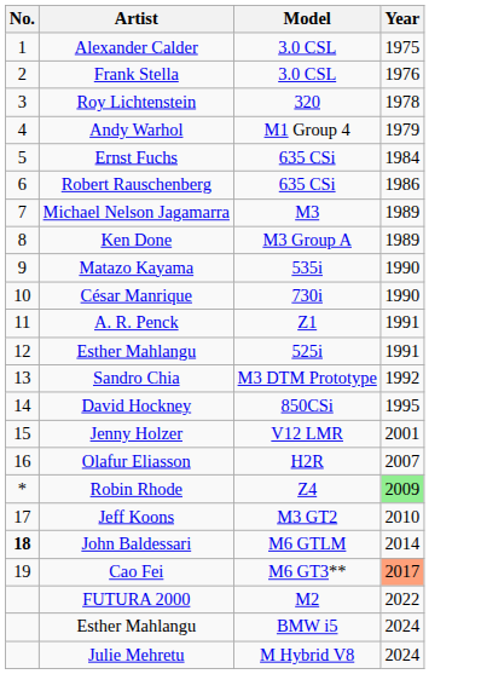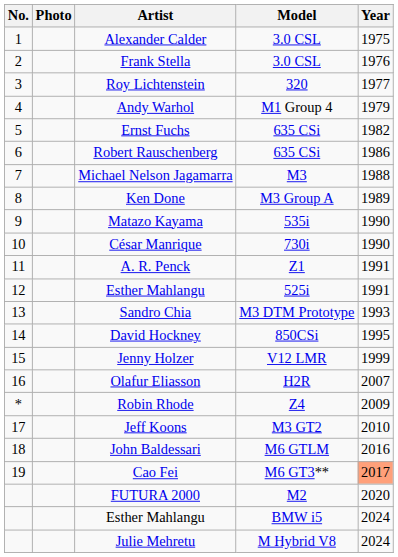+ column: Photo
Roy Lichtenstein | Year: 1978 -> 1977
Ernst Fuchs | Year: 1984 -> 1982
Michael Nelson Jagamarra | Year: 1989 -> 1988
Sandro Chia | Year: 1992 -> 1993
Jenny Holzer | Year: 2001 -> 1999
Robin Rhode | Year: lightgreen background -> no background
John Baldessari | No.: bold -> normal
John Baldessari | Year: 2014 -> 2016
FUTURA 2000 | Year: 2022 -> 2020
